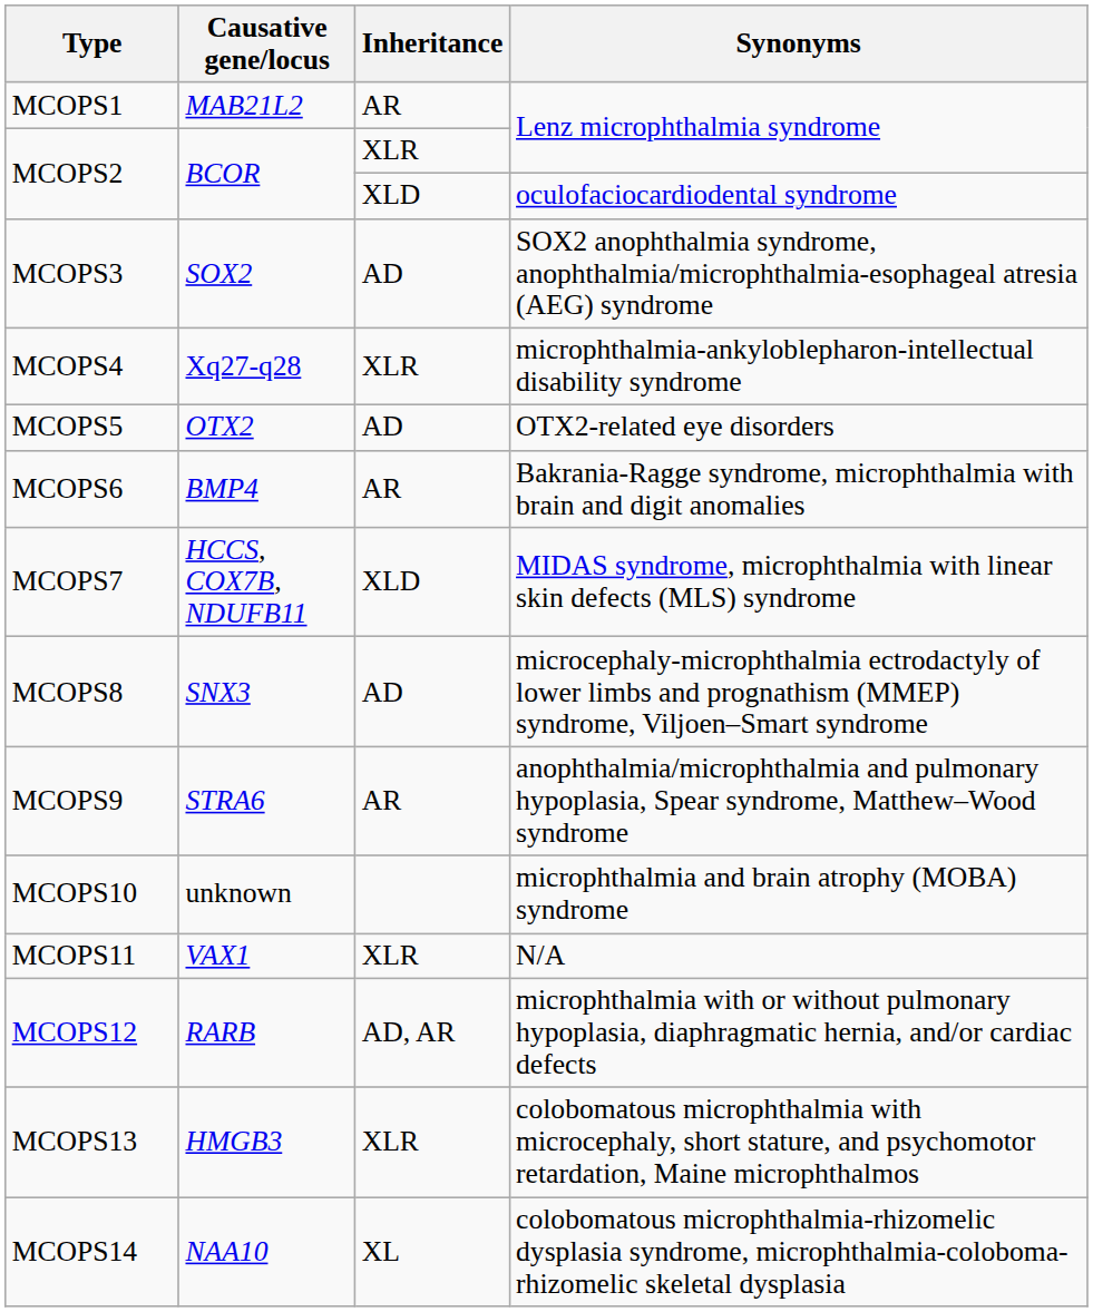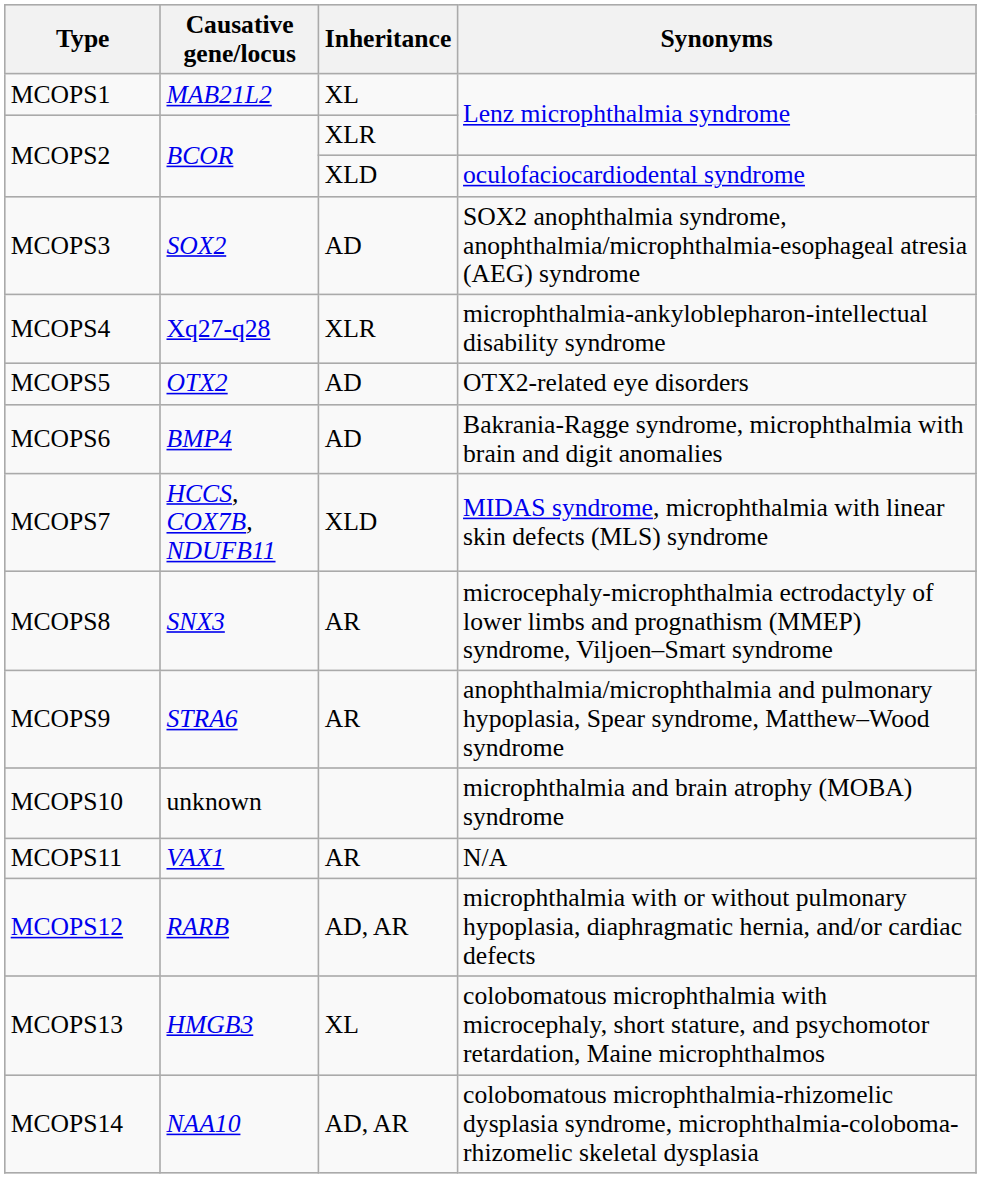MCOPS1 | Inheritance: AR -> XL
MCOPS6 | Inheritance: AR -> AD
MCOPS8 | Inheritance: AD -> AR
MCOPS11 | Inheritance: XLR -> AR
MCOPS13 | Inheritance: XLR -> XL
MCOPS14 | Inheritance: XL -> AD, AR
